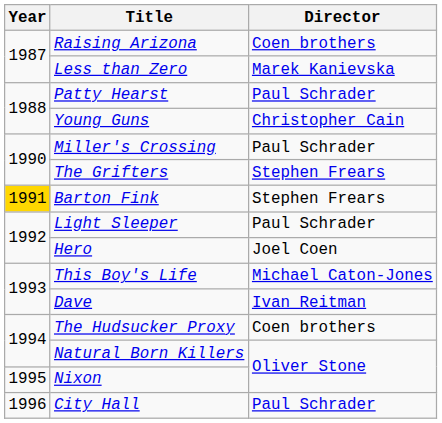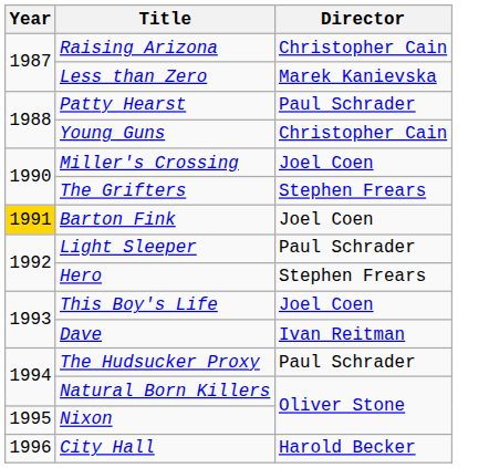Raising Arizona | Director: Coen brothers -> Christopher Cain
Miller's Crossing | Director: Paul Schrader -> Joel Coen
Barton Fink | Director: Stephen Frears -> Joel Coen
Hero | Director: Joel Coen -> Stephen Frears
This Boy's Life | Director: Michael Caton-Jones -> Joel Coen
The Hudsucker Proxy | Director: Coen brothers -> Paul Schrader
City Hall | Director: Paul Schrader -> Harold Becker
